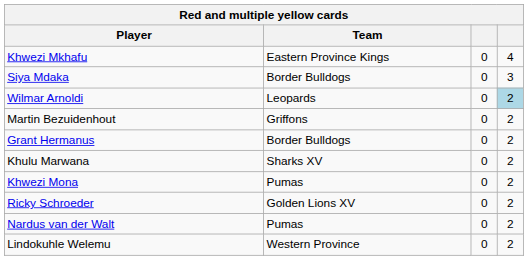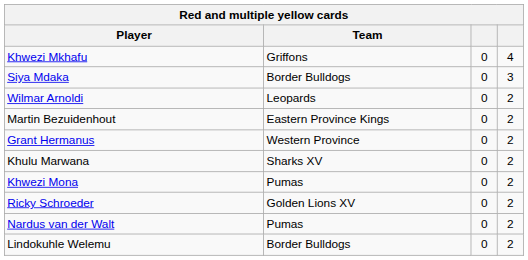Khwezi Mkhafu | Team: Eastern Province Kings -> Griffons
Wilmar Arnoldi | column 4: lightblue background -> no background
Martin Bezuidenhout | Team: Griffons -> Eastern Province Kings
Grant Hermanus | Team: Border Bulldogs -> Western Province
Lindokuhle Welemu | Team: Western Province -> Border Bulldogs
